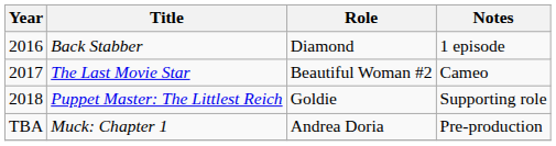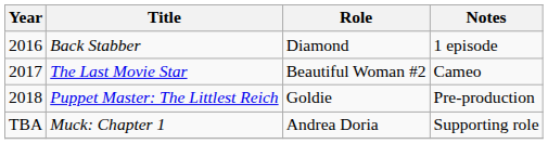Puppet Master: The Littlest Reich | Notes: Supporting role -> Pre-production
Muck: Chapter 1 | Notes: Pre-production -> Supporting role
